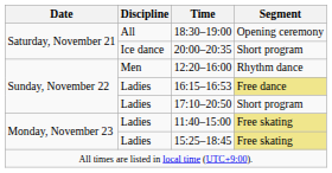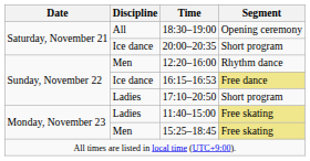16:15–16:53 | Discipline: Ladies -> Ice dance
15:25–18:45 | Discipline: Ladies -> Men
